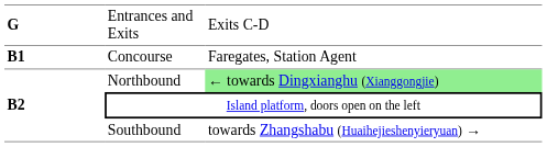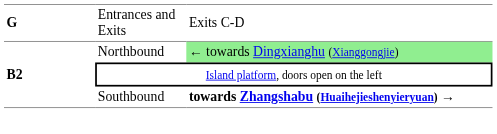- row: B1 | Concourse | Faregates, Station Agent
Southbound | column 3: normal -> bold
